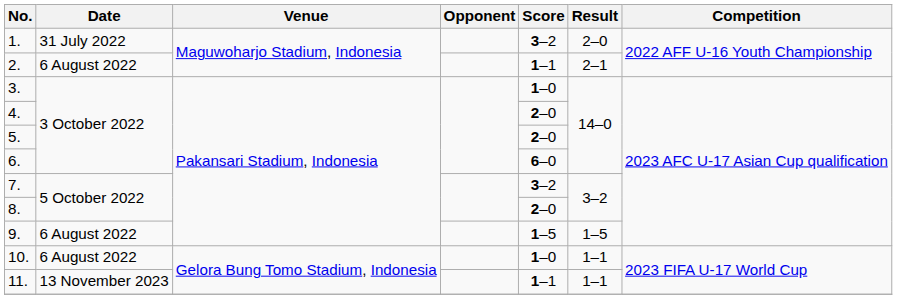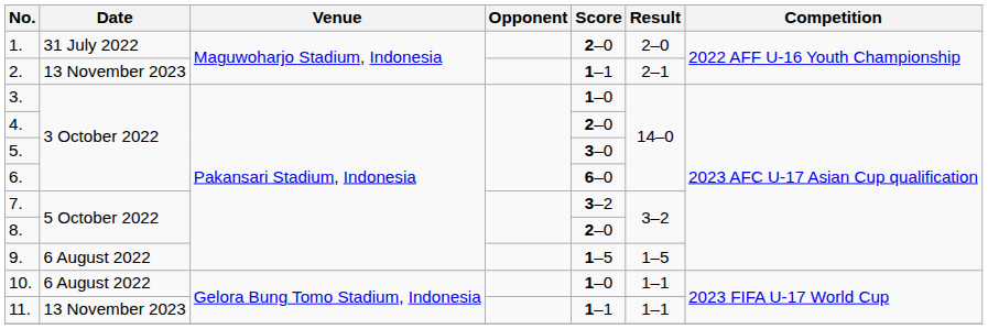1. | Score: 3–2 -> 2–0
2. | Date: 6 August 2022 -> 13 November 2023
5. | Score: 2–0 -> 3–0
